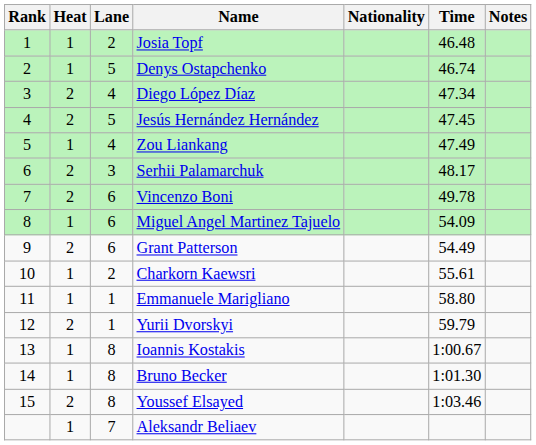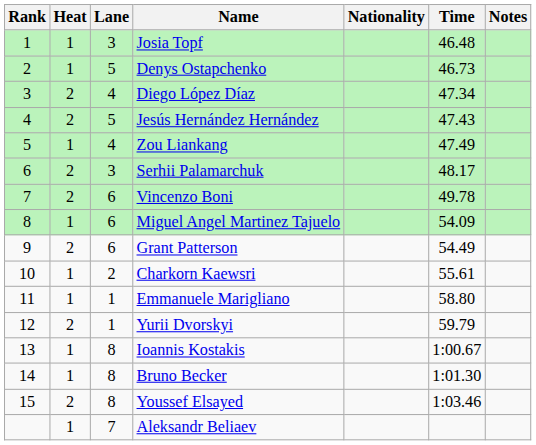Josia Topf | Lane: 2 -> 3
Denys Ostapchenko | Time: 46.74 -> 46.73
Jesús Hernández Hernández | Time: 47.45 -> 47.43
